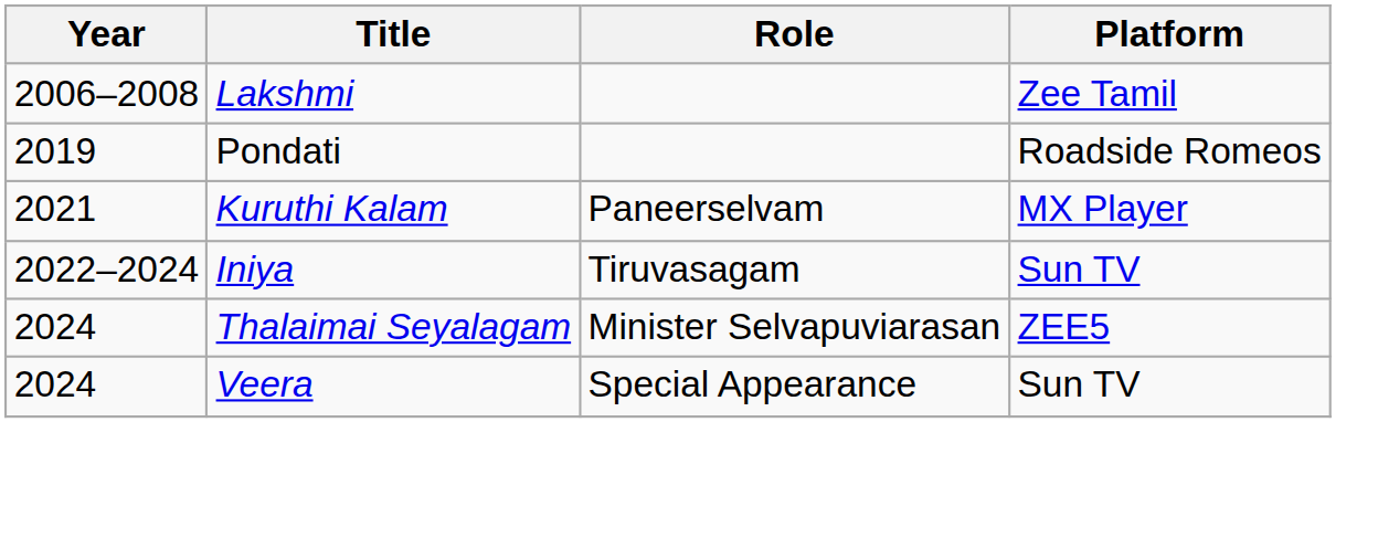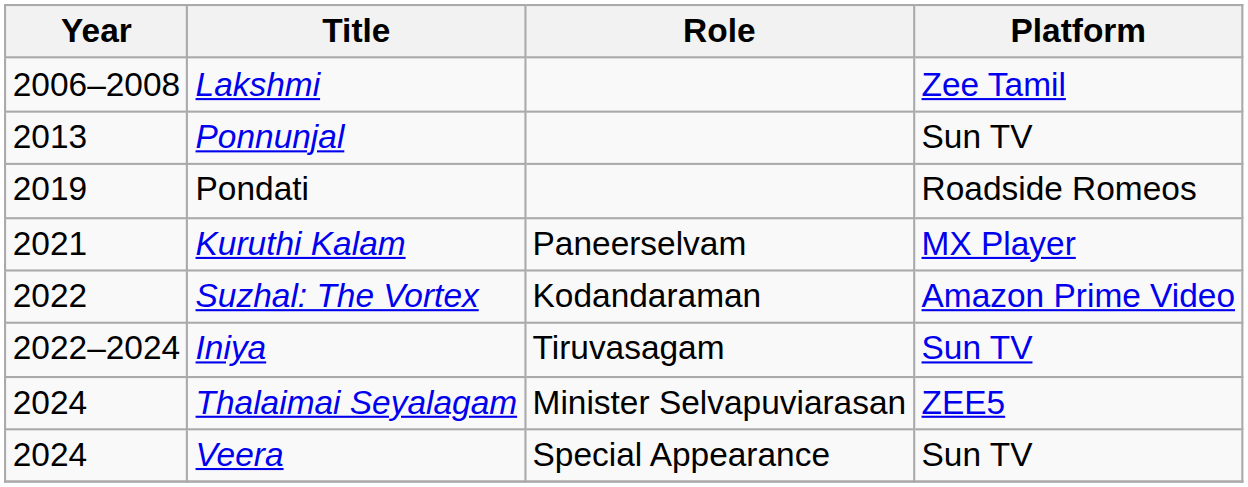+ row: 2013 | Ponnunjal | Sun TV
+ row: 2022 | Suzhal: The Vortex | Kodandaraman | Amazon Prime Video
